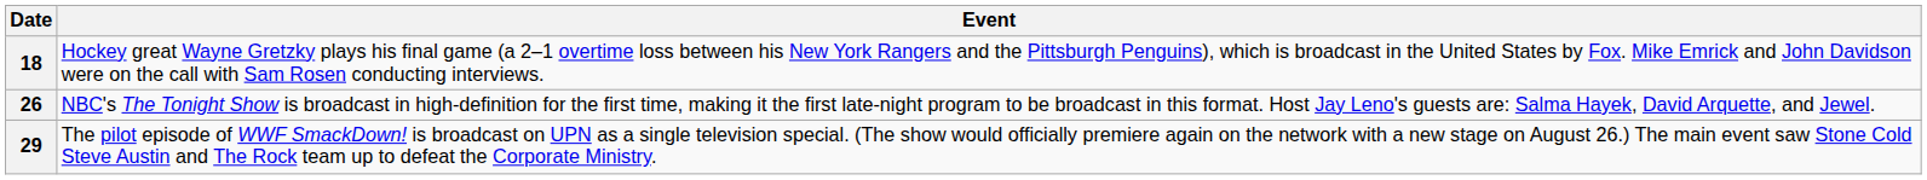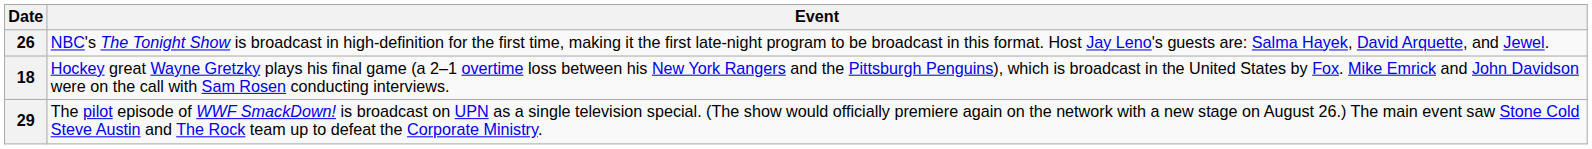rows swapped: 18 <-> 26
